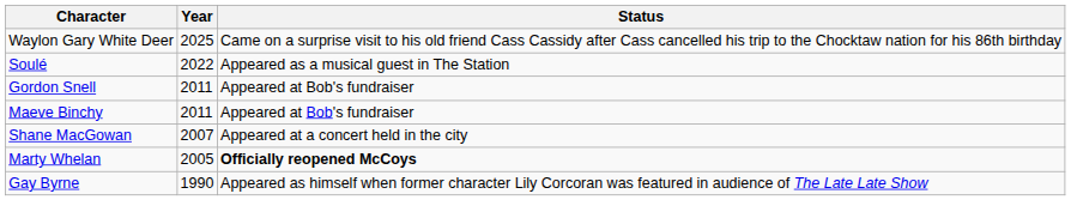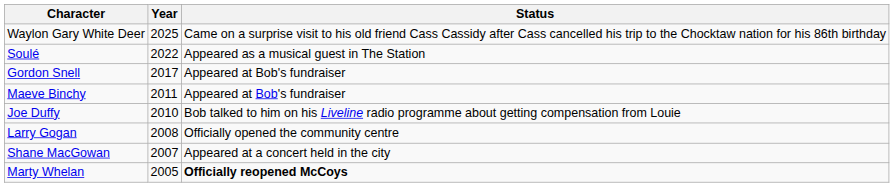Gordon Snell | Year: 2011 -> 2017
+ row: Joe Duffy | 2010 | Bob talked to him on his Liveline radio programme about getting compensation from Louie
+ row: Larry Gogan | 2008 | Officially opened the community centre
- row: Gay Byrne | 1990 | Appeared as himself when former character Lily Corcoran was featured in audience of The Late Late Show
